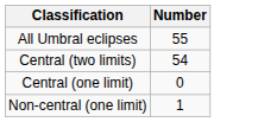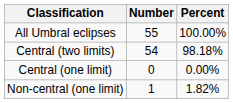+ column: Percent | 100.00% | 98.18% | 0.00% | 1.82%
